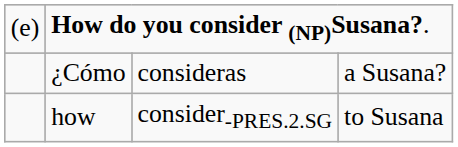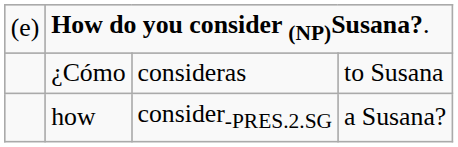¿Cómo | column 4: a Susana? -> to Susana
how | column 4: to Susana -> a Susana?
